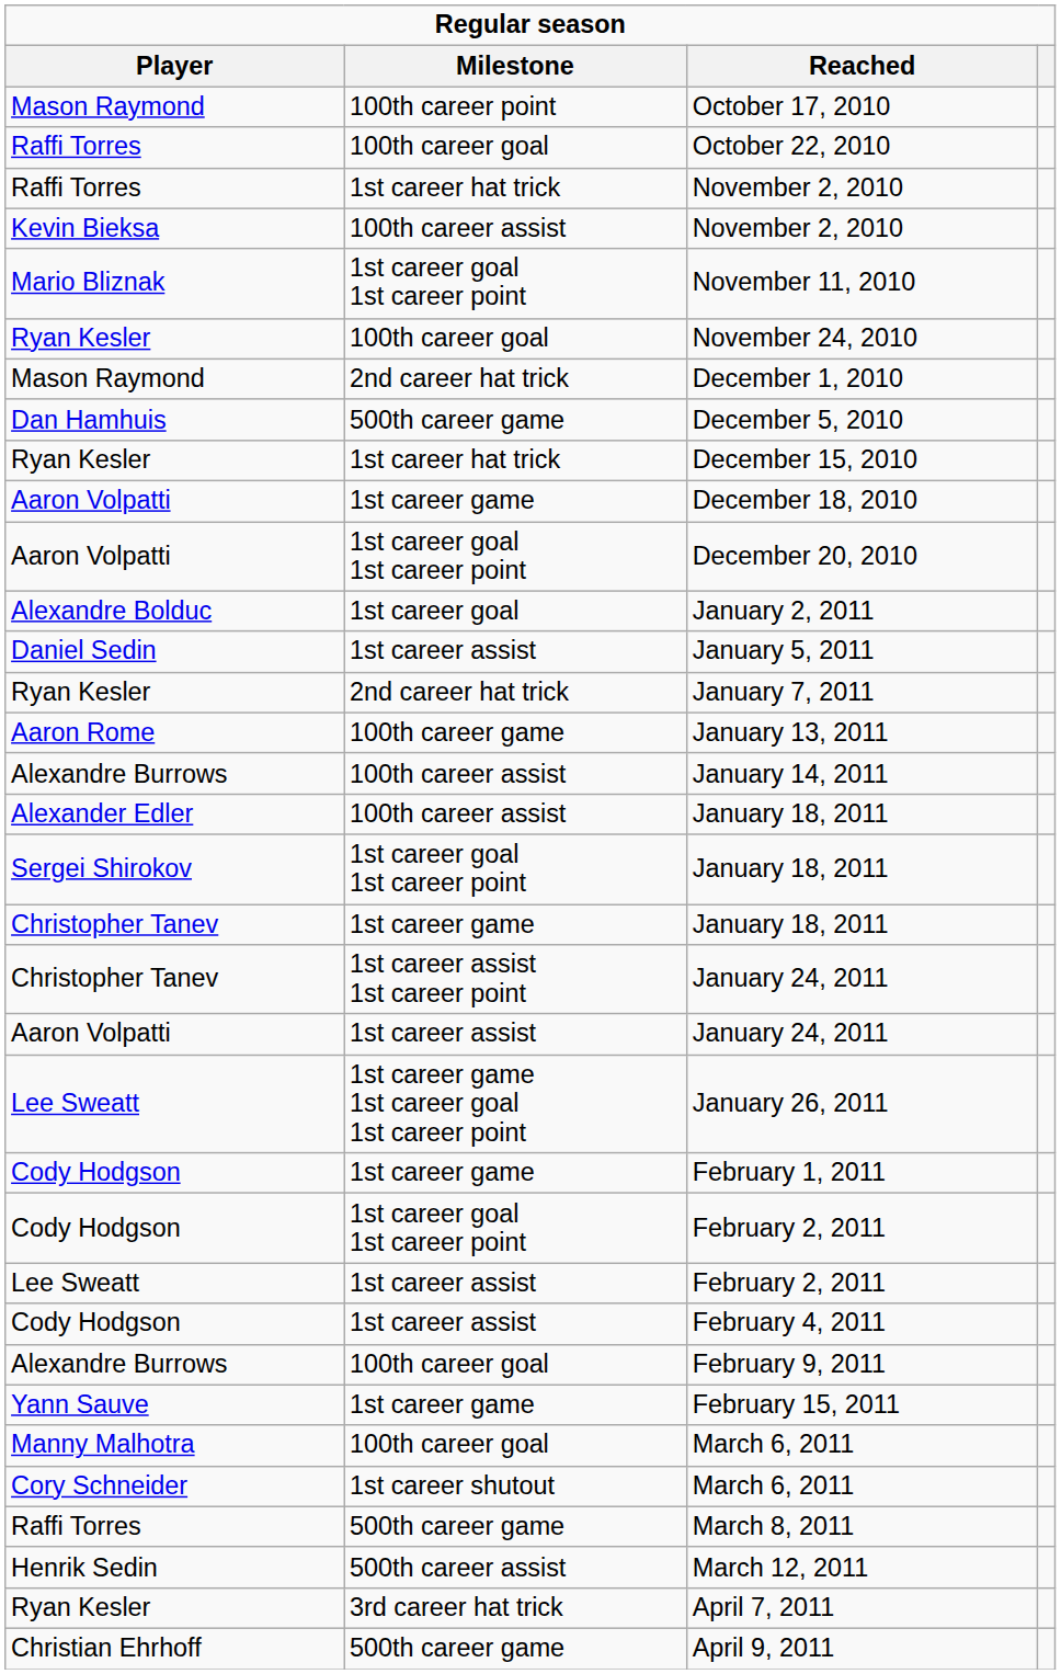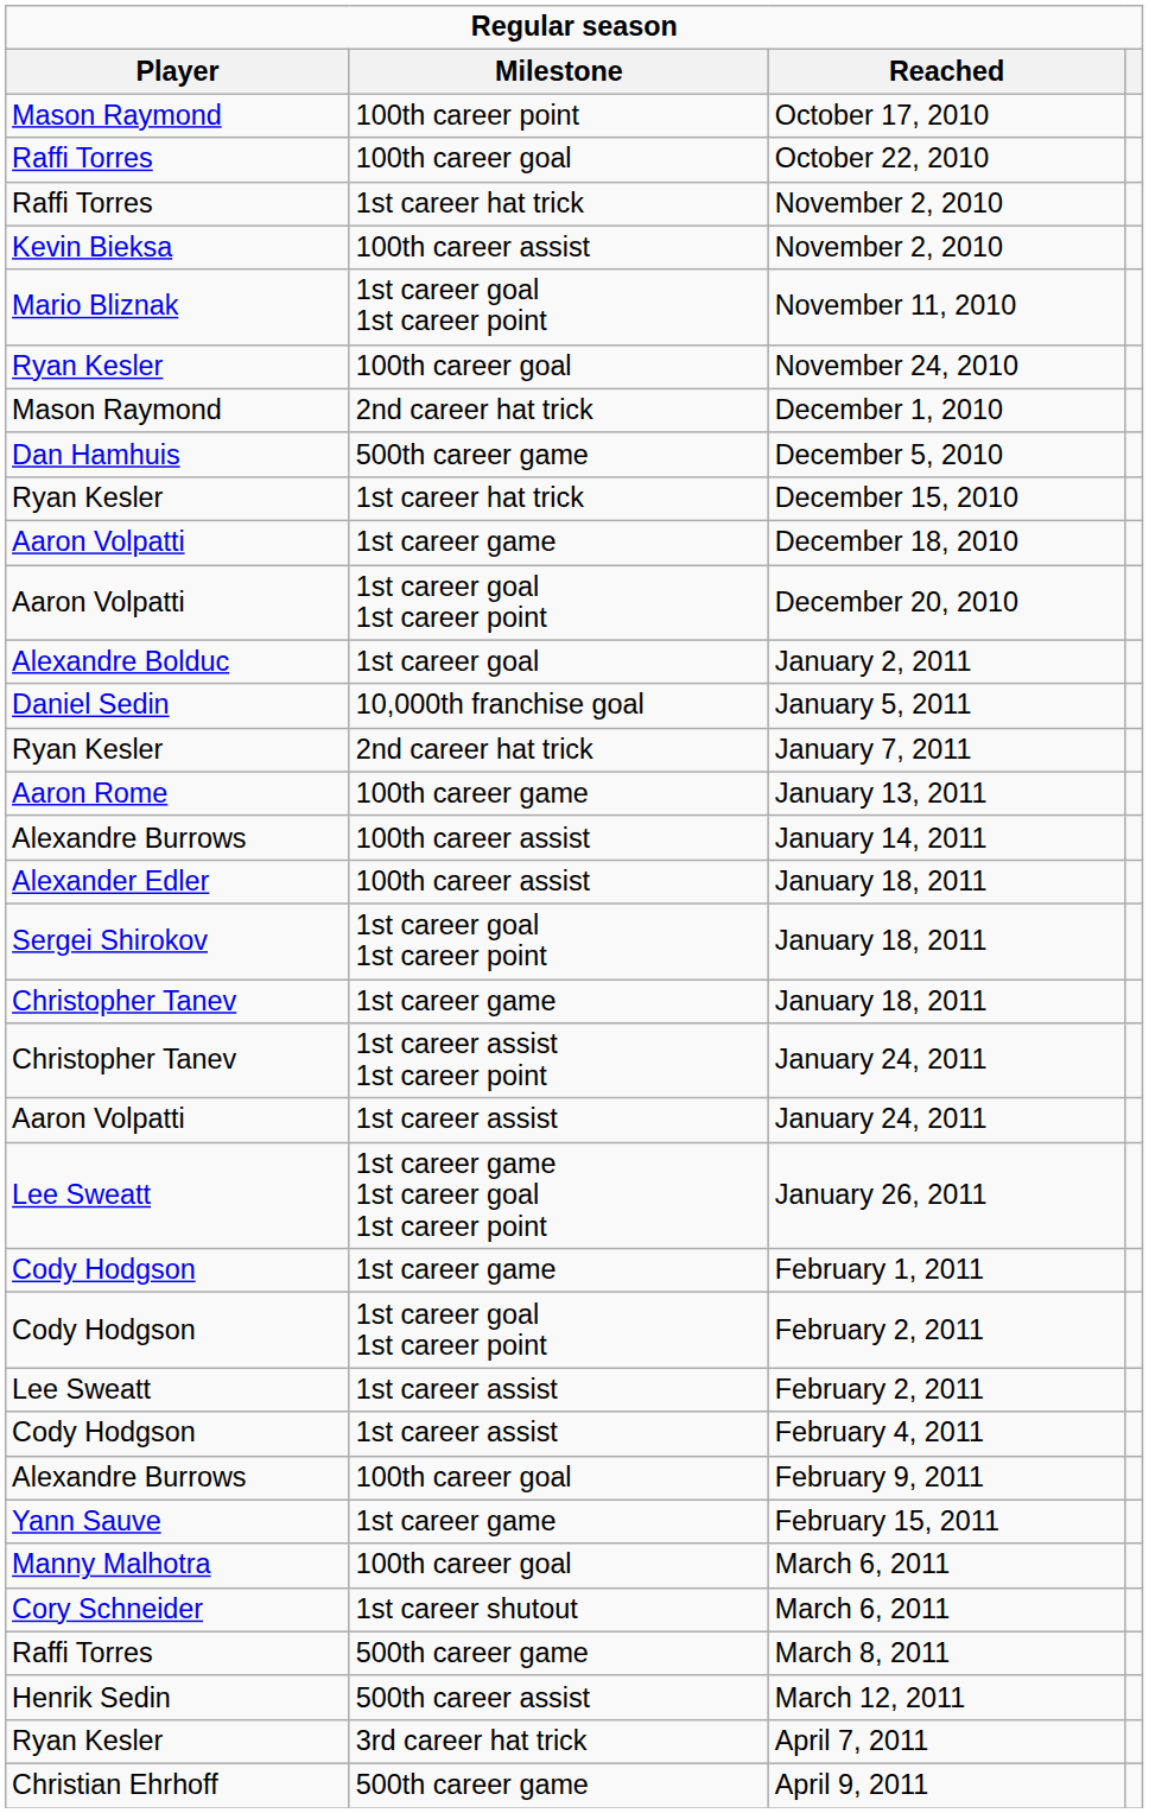January 5, 2011 | Milestone: 1st career assist -> 10,000th franchise goal
